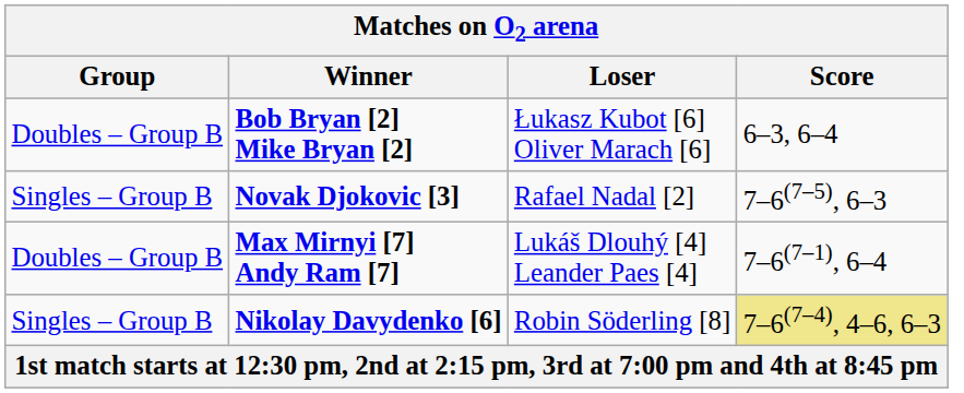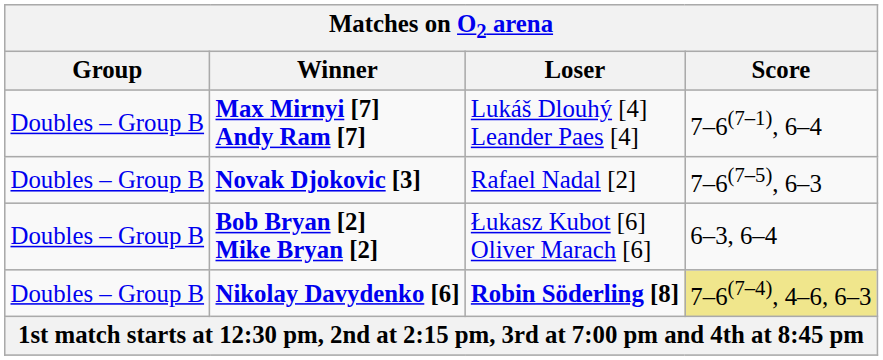rows swapped: Max Mirnyi [7] Andy Ram [7] <-> Bob Bryan [2] Mike Bryan [2]
Novak Djokovic [3] | Group: Singles – Group B -> Doubles – Group B
Nikolay Davydenko [6] | Group: Singles – Group B -> Doubles – Group B
Nikolay Davydenko [6] | Loser: normal -> bold
